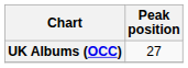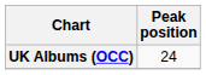UK Albums (OCC) | Peak position: 27 -> 24
